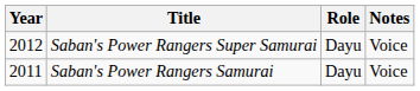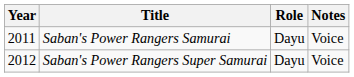rows swapped: Saban's Power Rangers Samurai <-> Saban's Power Rangers Super Samurai
